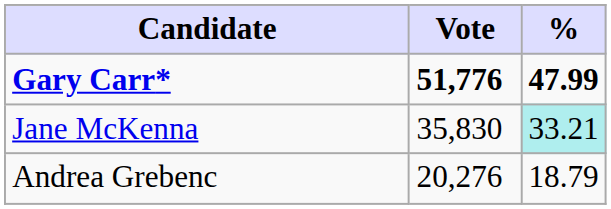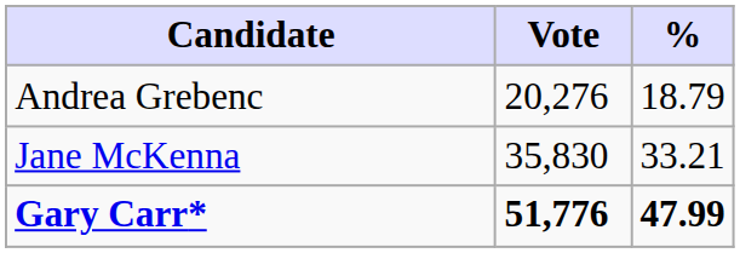rows swapped: Gary Carr* <-> Andrea Grebenc
Jane McKenna | %: paleturquoise background -> no background
